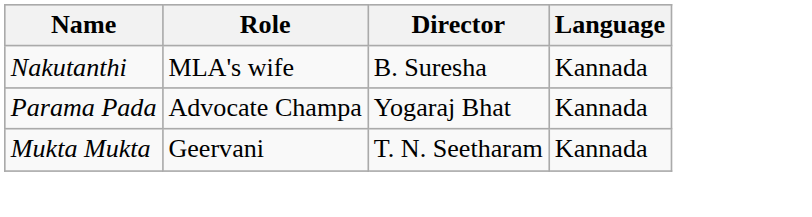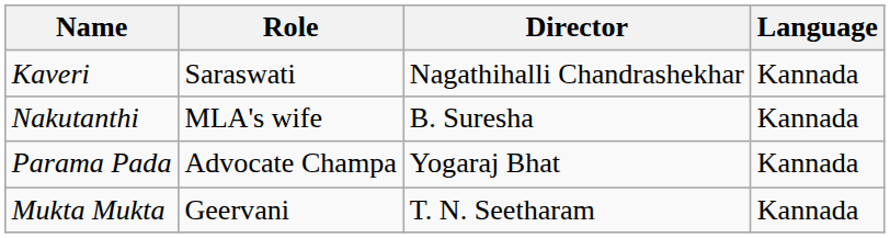+ row: Kaveri | Saraswati | Nagathihalli Chandrashekhar | Kannada
